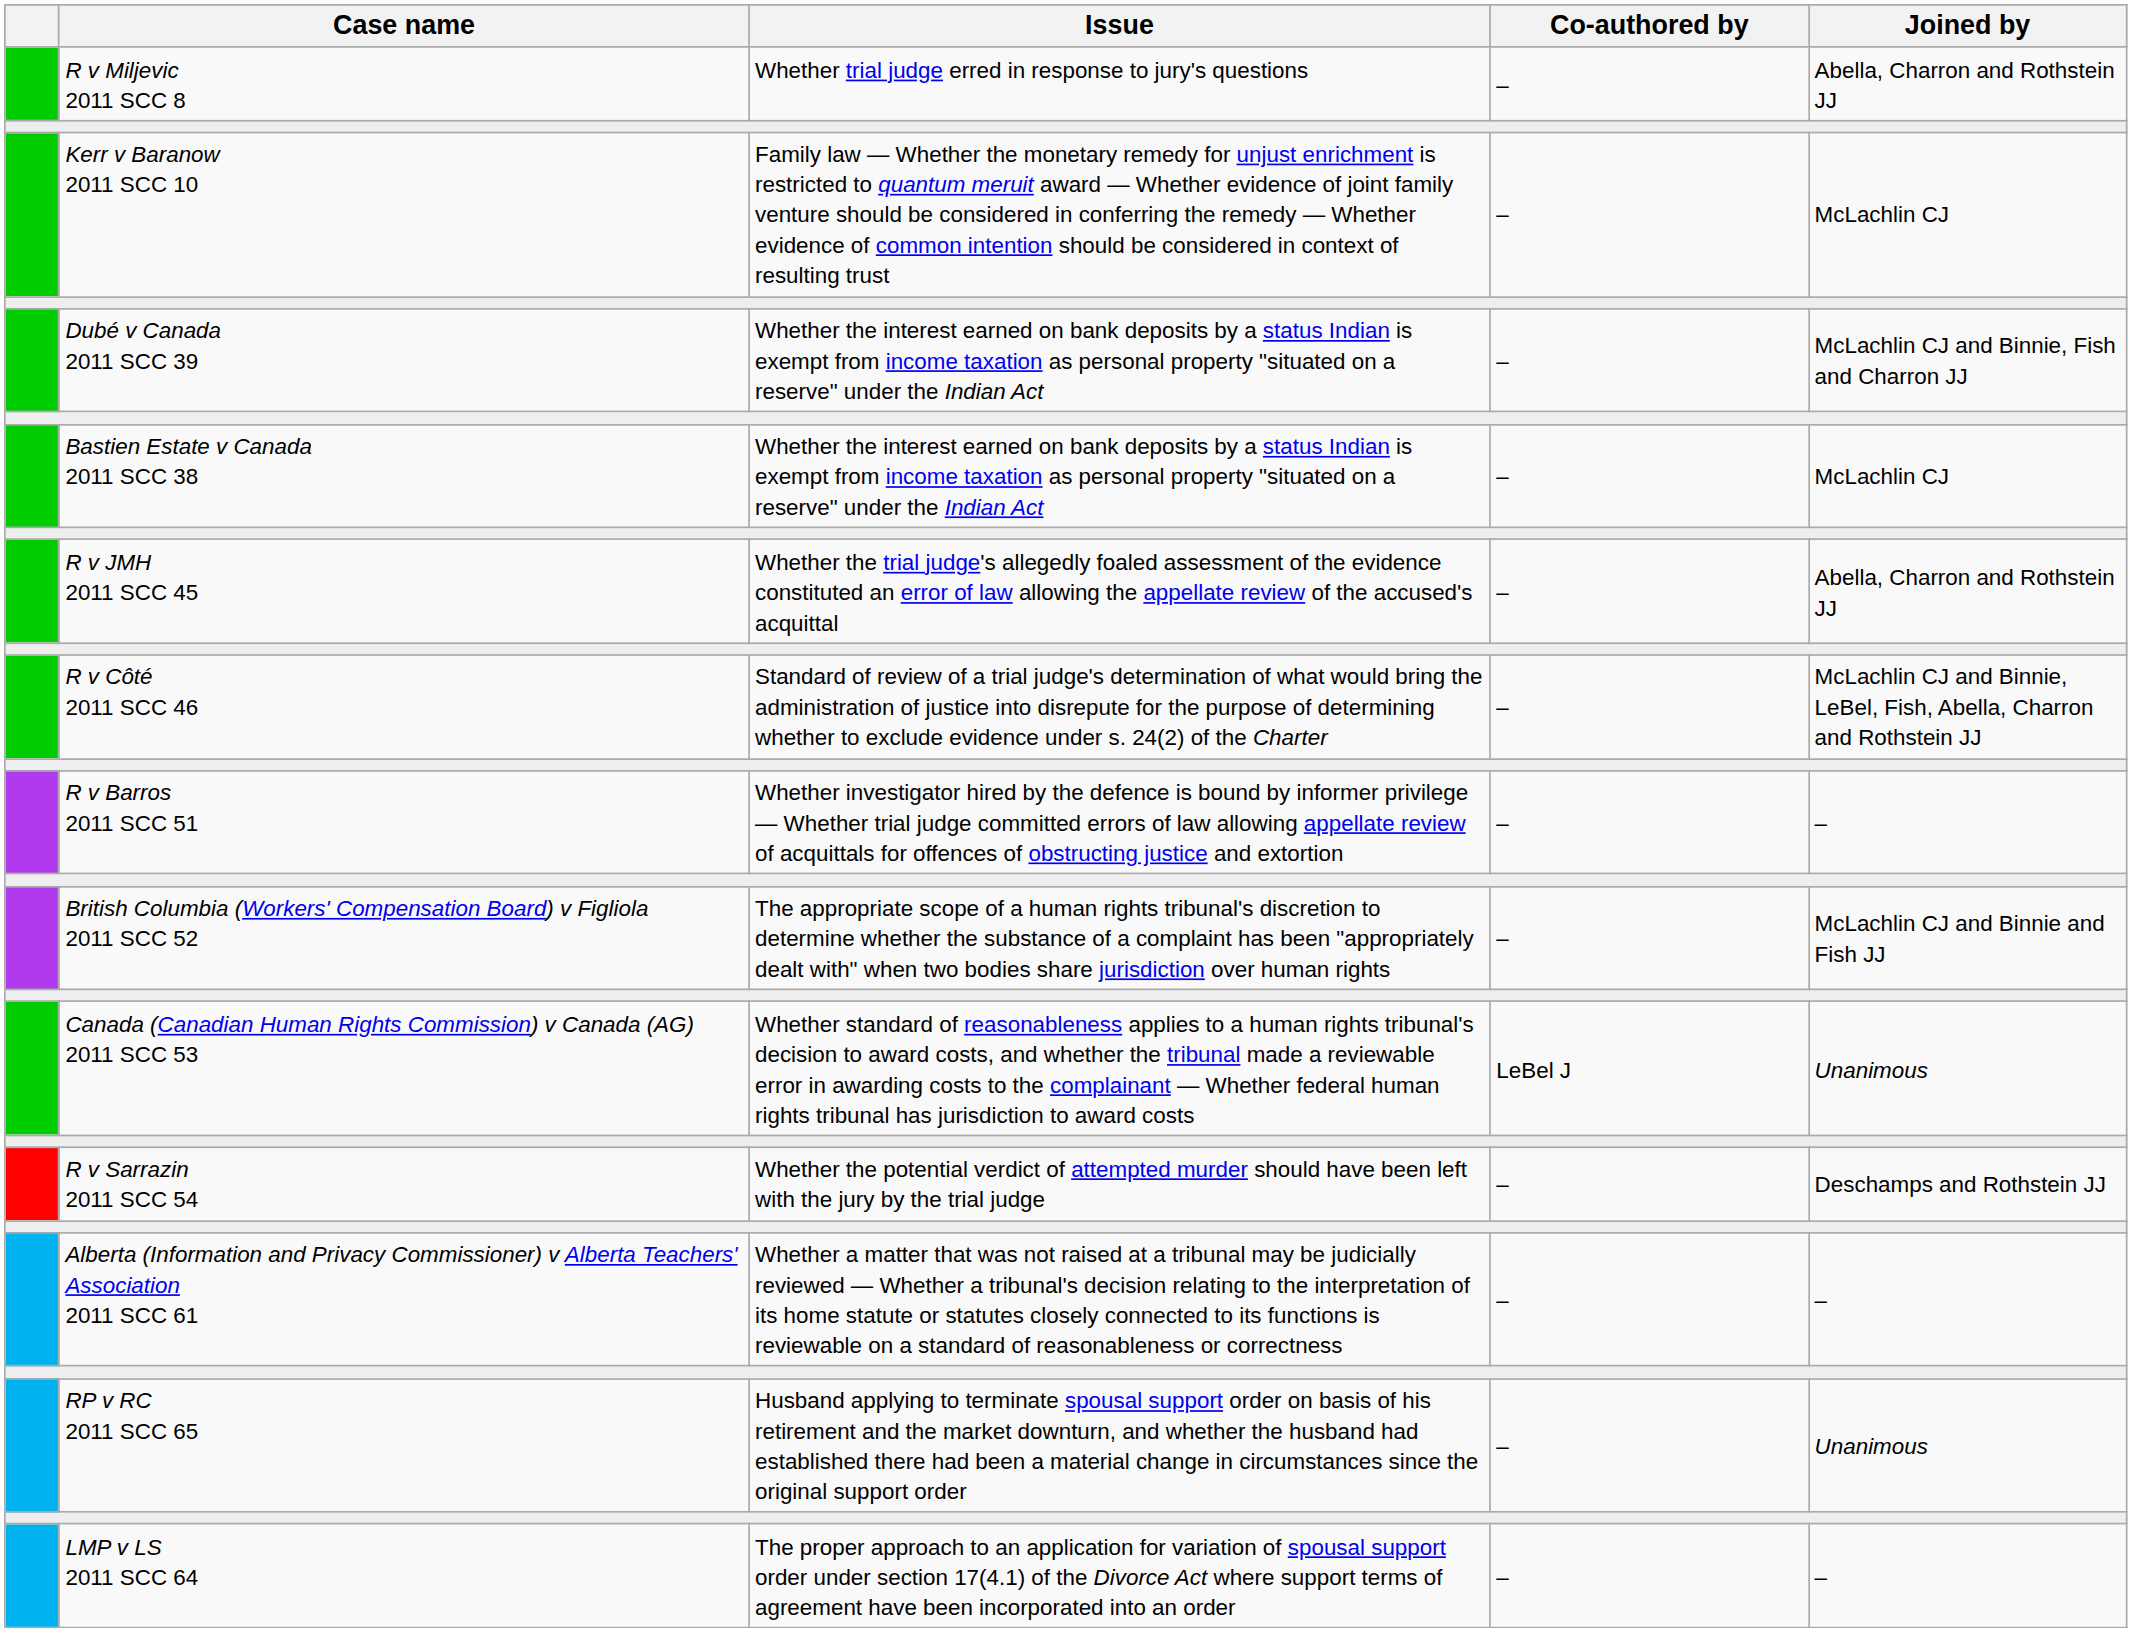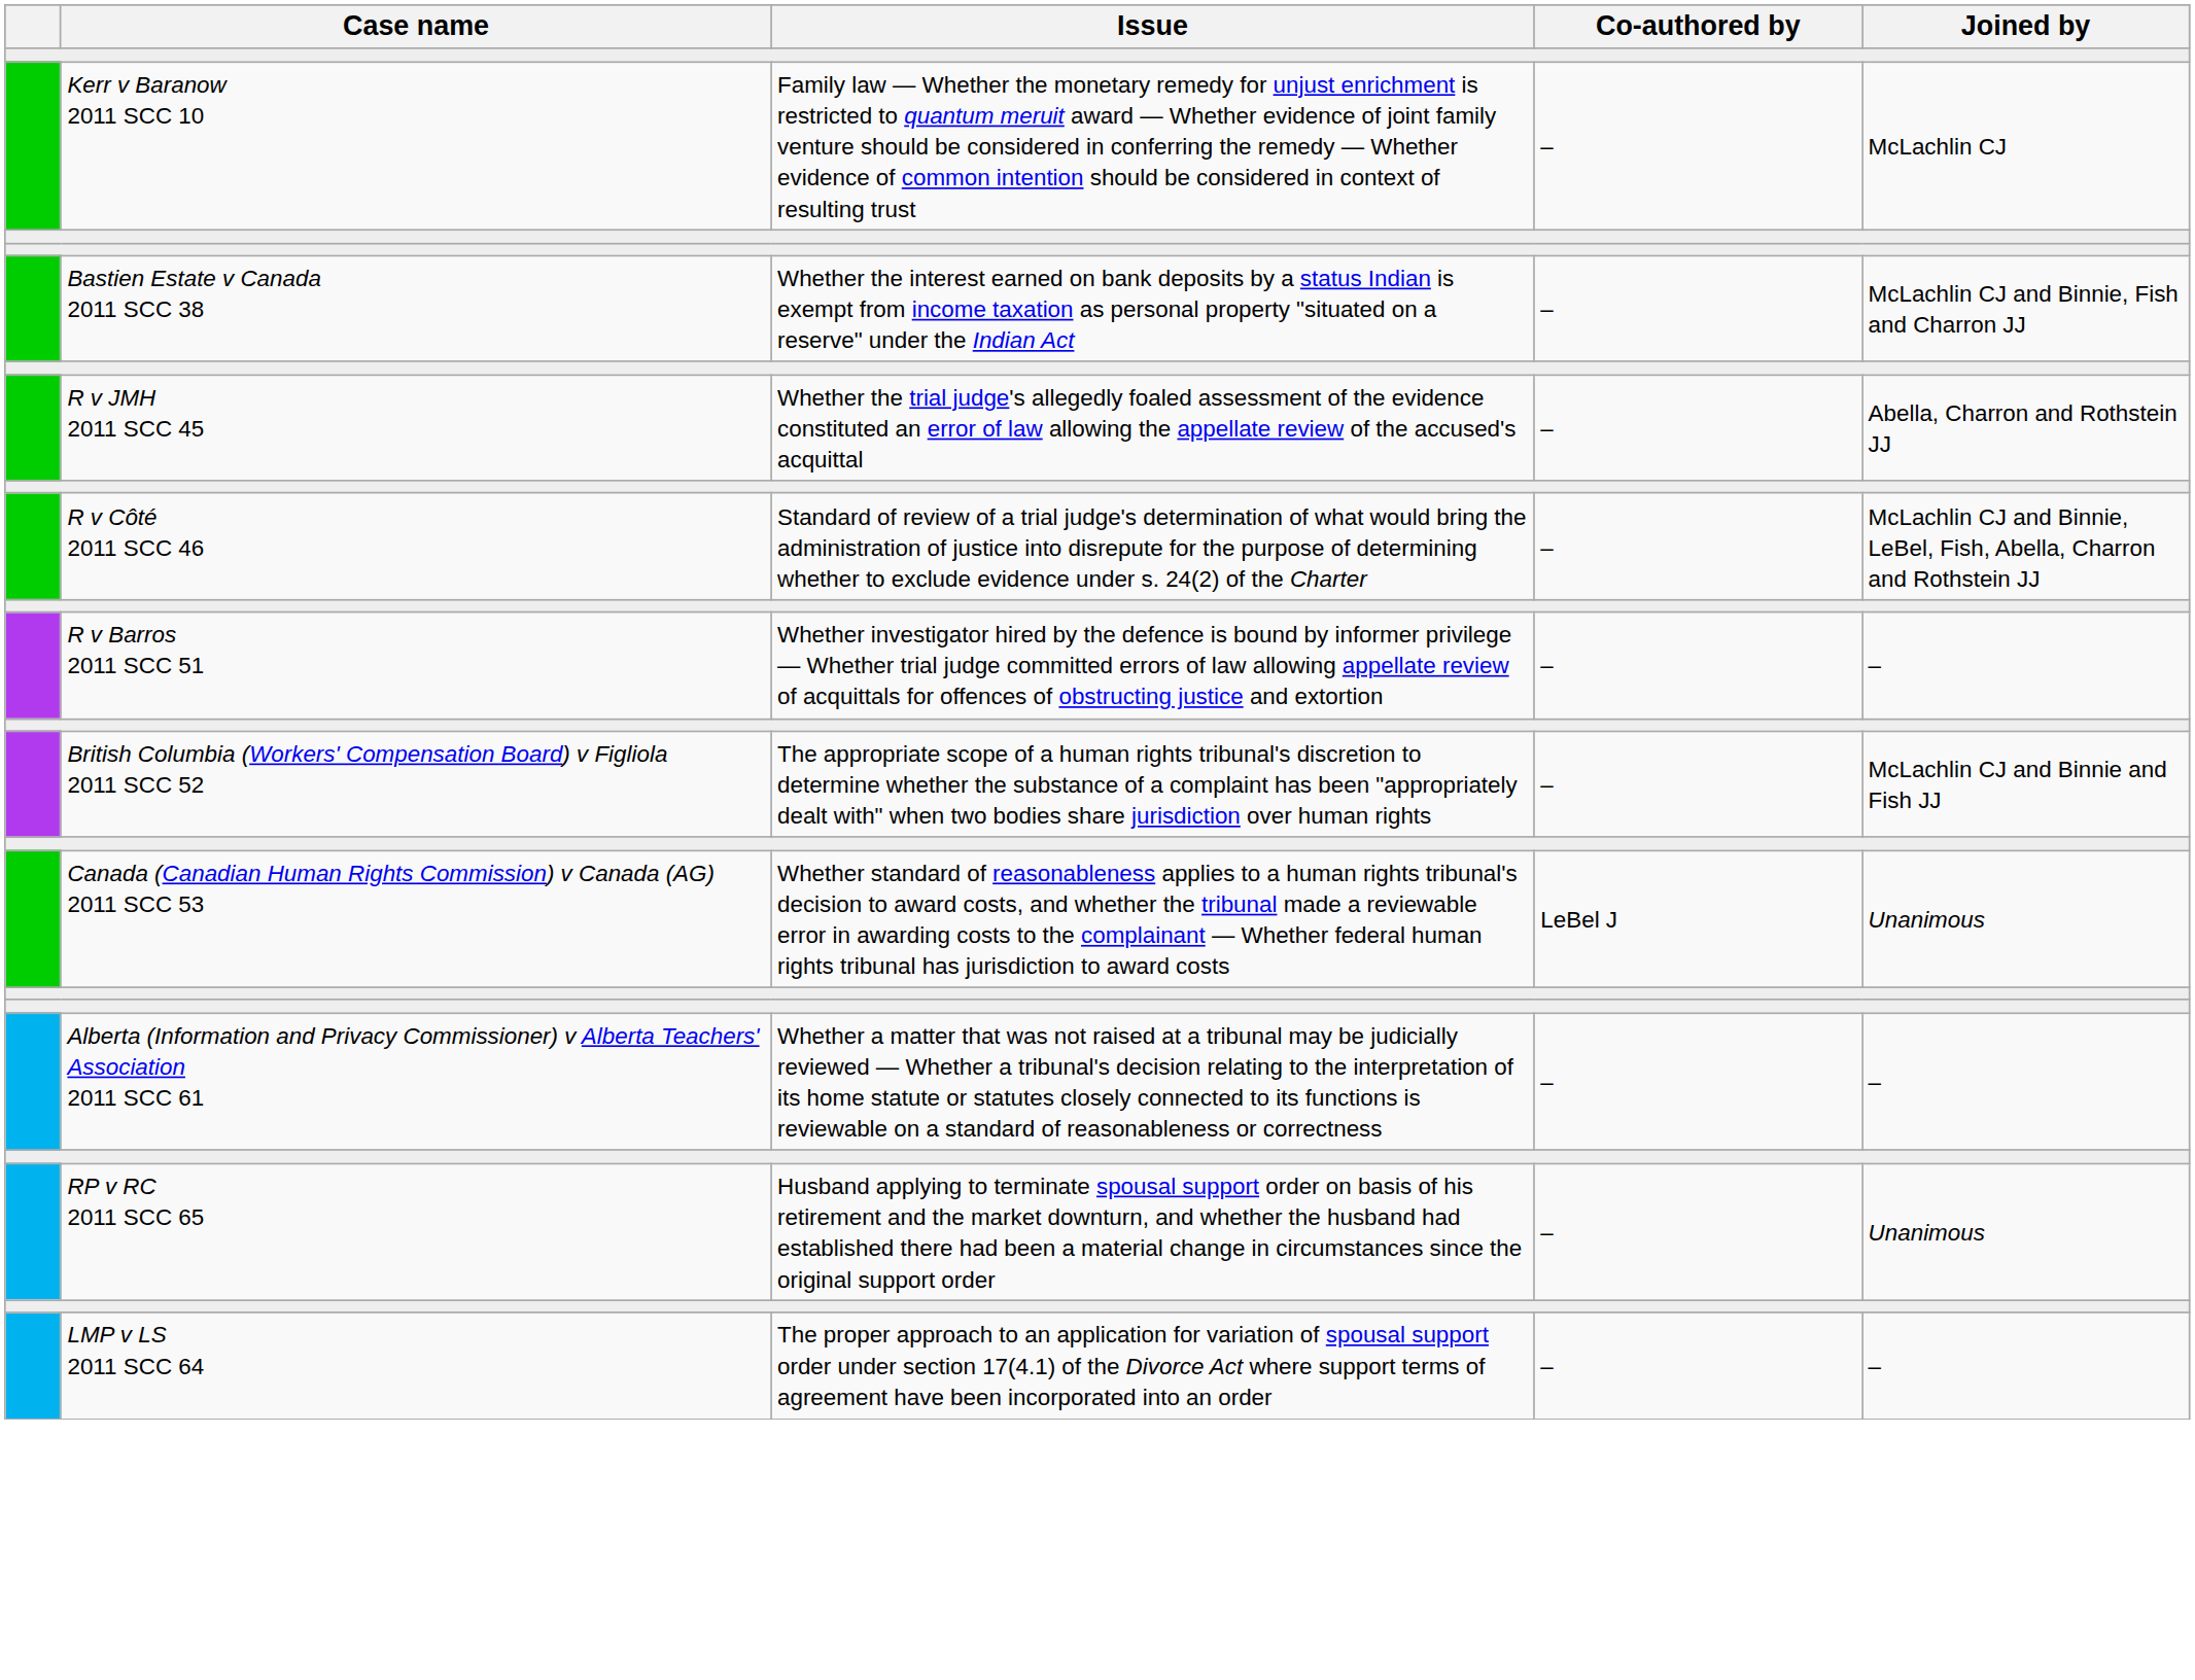- row: R v Miljevic 2011 SCC 8 | Whether trial judge erred in response to jury's questions | – | Abella, Charron and Rothstein JJ
- row: Dubé v Canada 2011 SCC 39 | Whether the interest earned on bank deposits by a status Indian is exempt from income taxation as personal property "situated on a reserve" under the Indian Act | – | McLachlin CJ and Binnie, Fish and Charron JJ
Bastien Estate v Canada 2011 SCC 38 | Joined by: McLachlin CJ -> McLachlin CJ and Binnie, Fish and Charron JJ
- row: R v Sarrazin 2011 SCC 54 | Whether the potential verdict of attempted murder should have been left with the jury by the trial judge | – | Deschamps and Rothstein JJ
